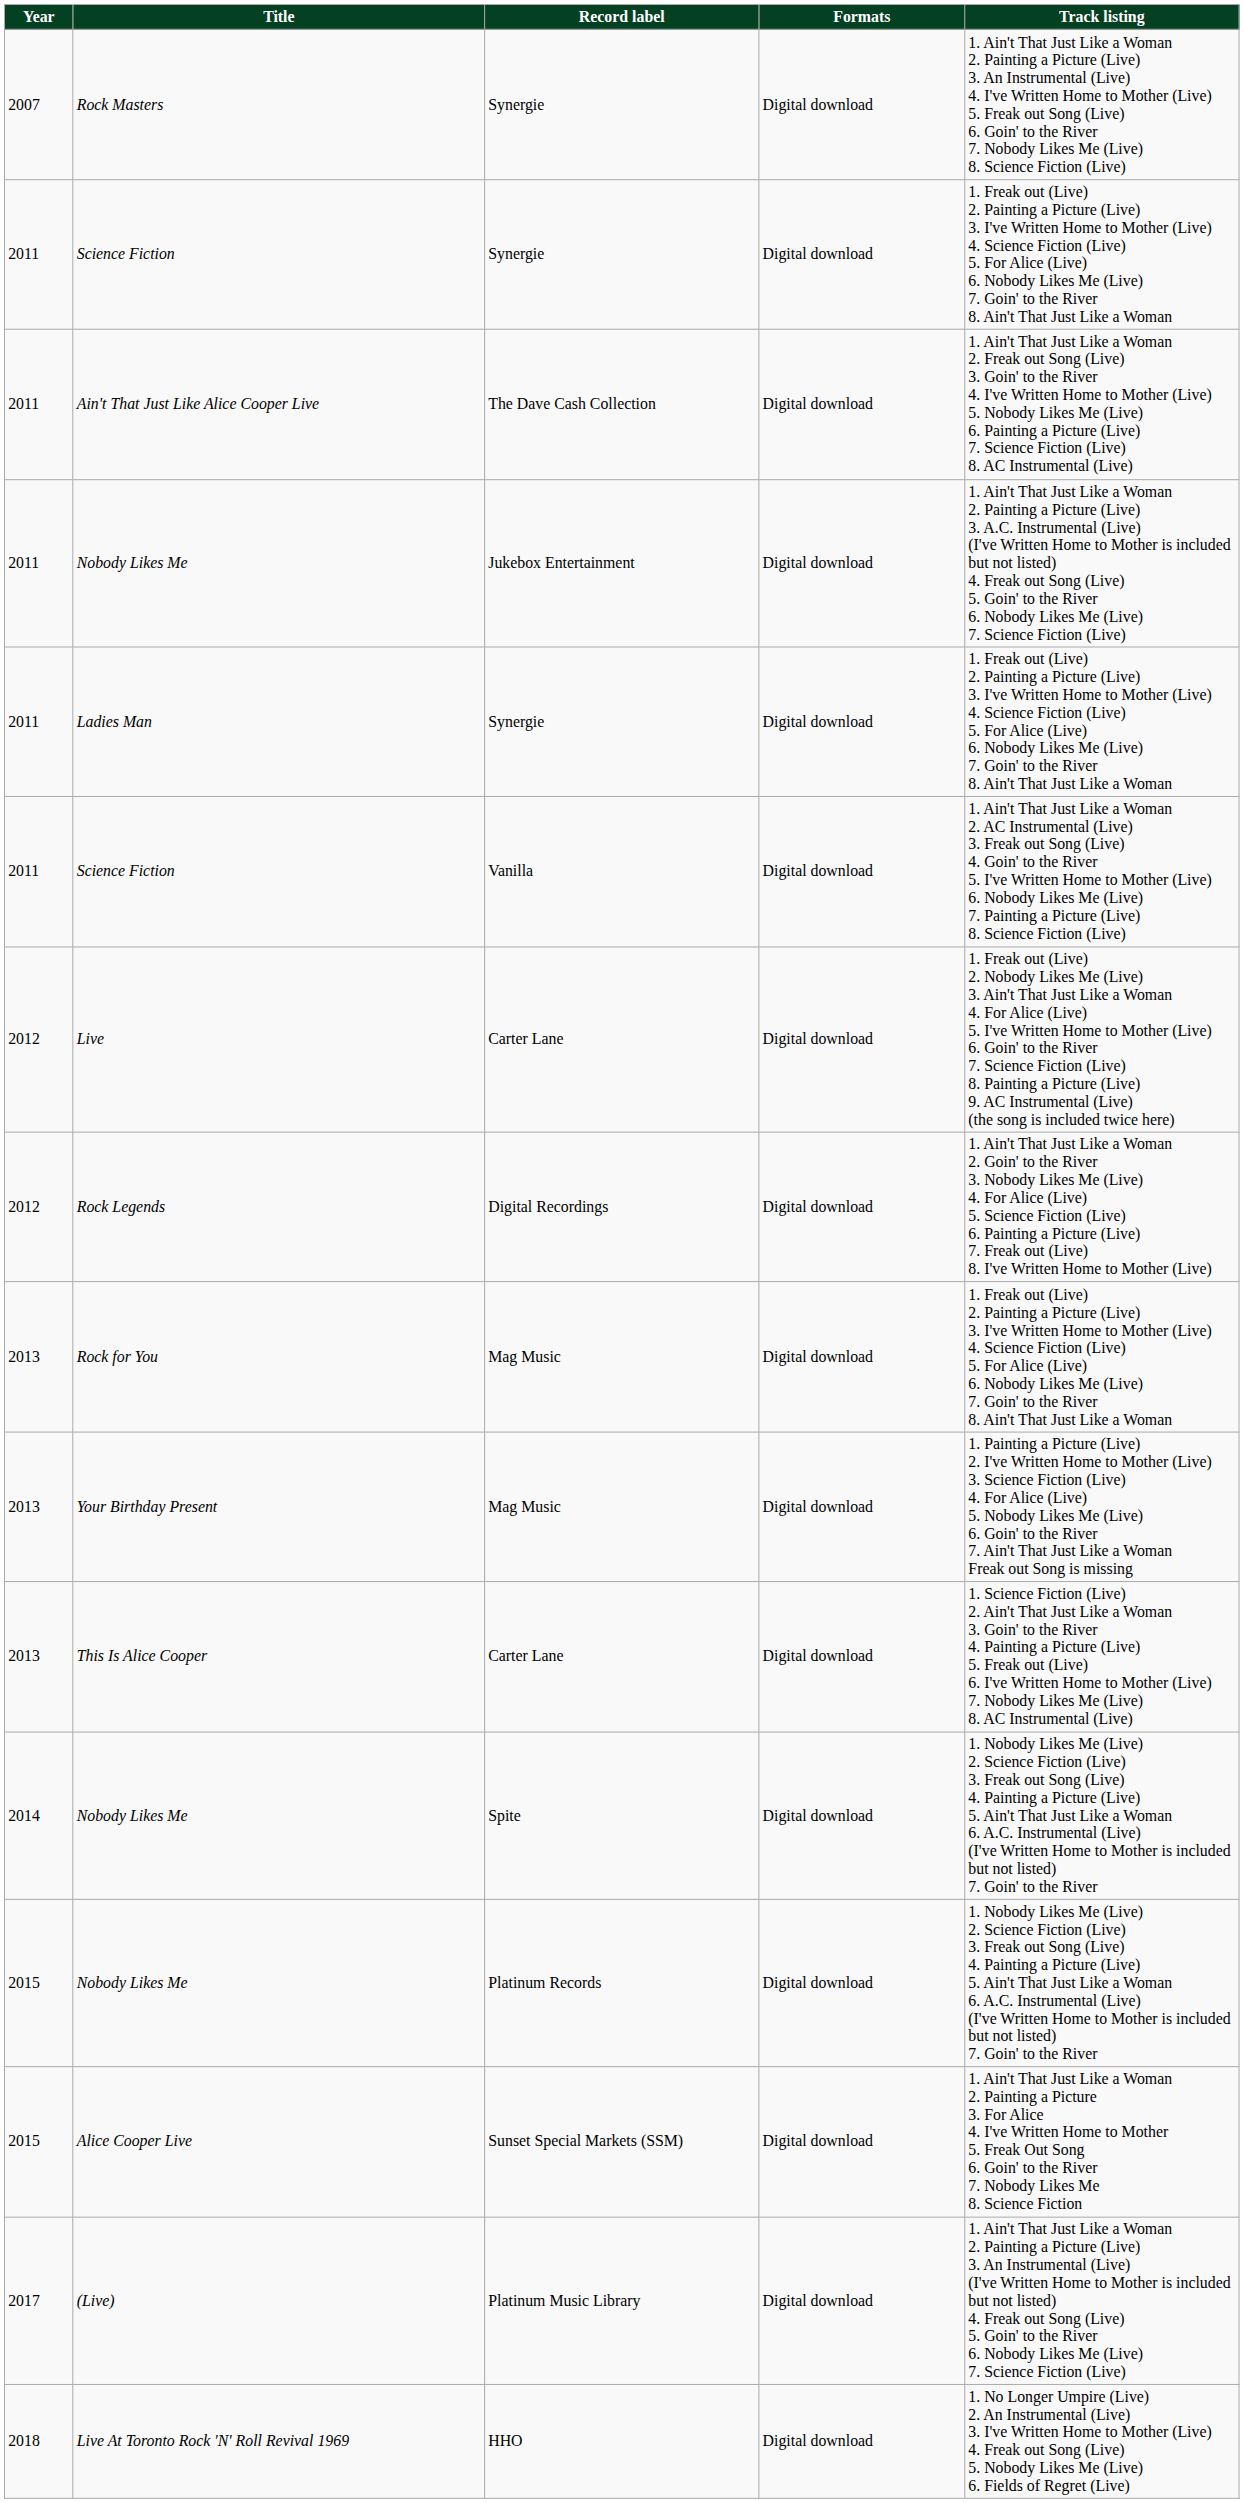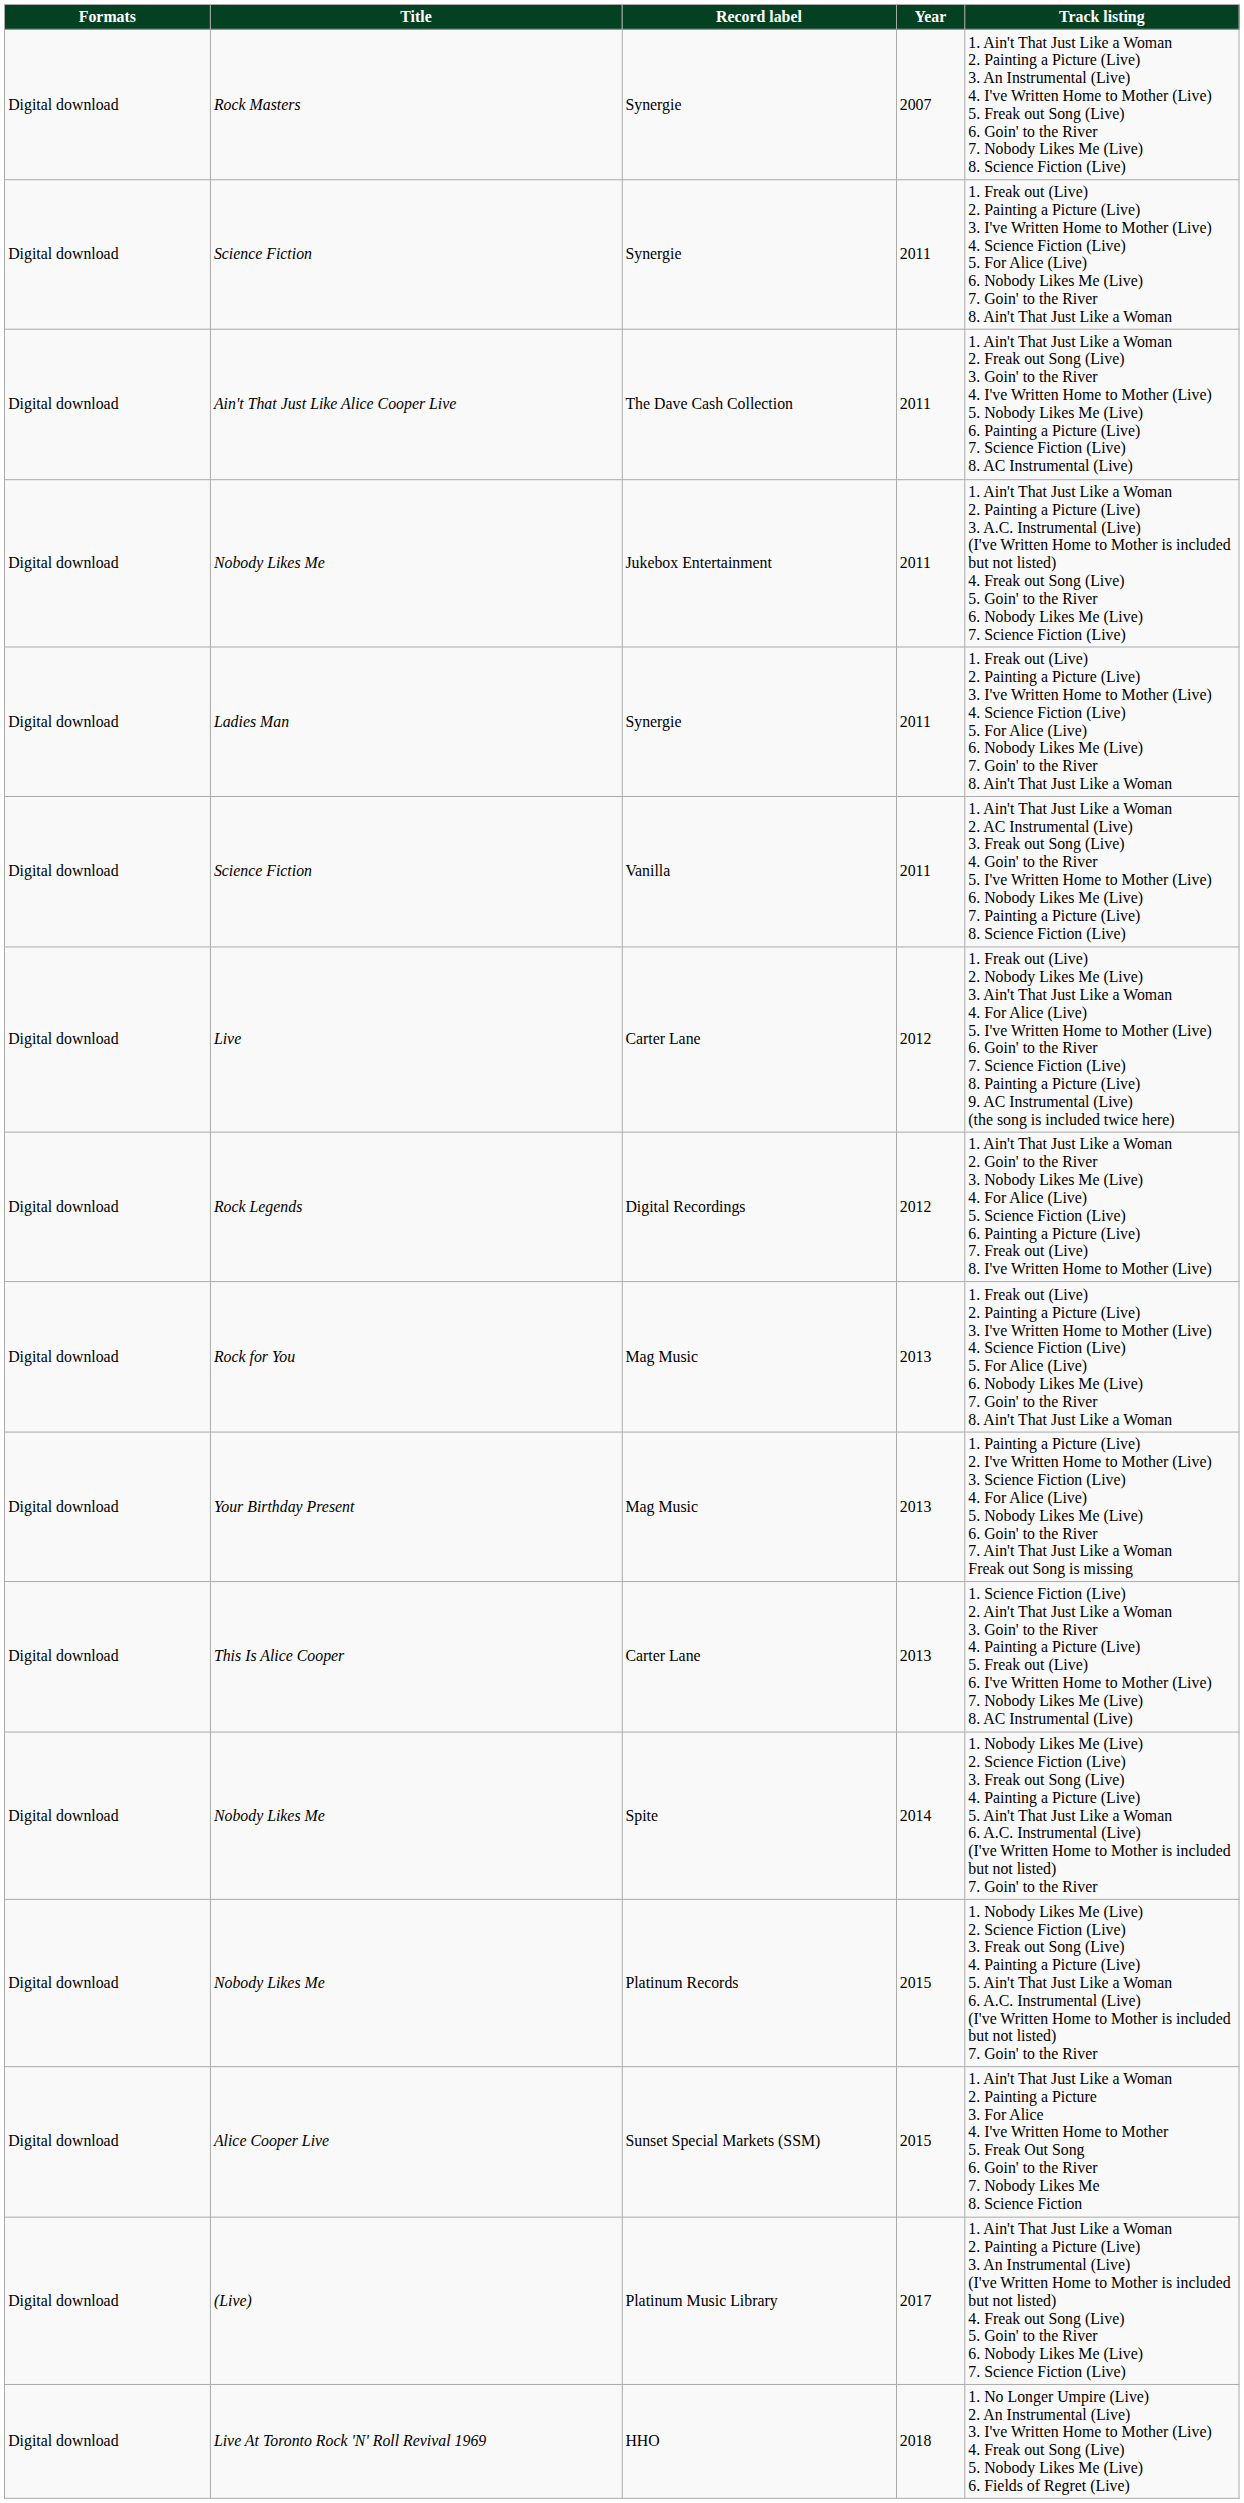columns swapped: Year <-> Formats
